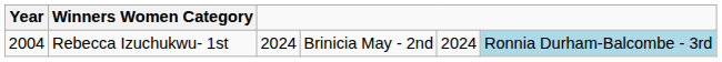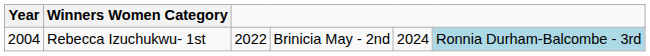Rebecca Izuchukwu- 1st | column 3: 2024 -> 2022
